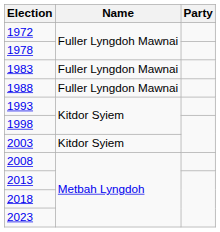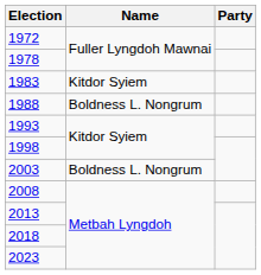1983 | Name: Fuller Lyngdon Mawnai -> Kitdor Syiem
1988 | Name: Fuller Lyngdon Mawnai -> Boldness L. Nongrum
2003 | Name: Kitdor Syiem -> Boldness L. Nongrum
